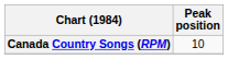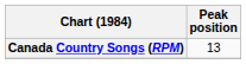Canada Country Songs (RPM) | Peak position: 10 -> 13
